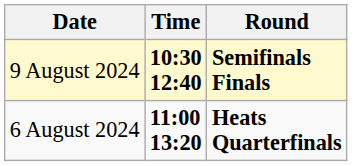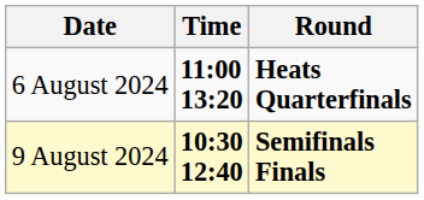rows swapped: 6 August 2024 <-> 9 August 2024
